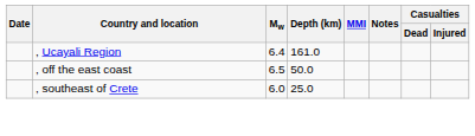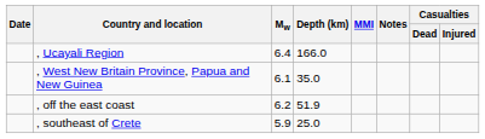, Ucayali Region | Depth (km): 161.0 -> 166.0
+ row: , West New Britain Province, Papua and New Guinea | 6.1 | 35.0
, off the east coast | Mw: 6.5 -> 6.2
, off the east coast | Depth (km): 50.0 -> 51.9
, southeast of Crete | Mw: 6.0 -> 5.9
